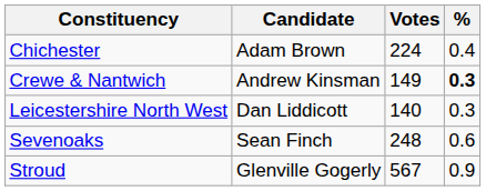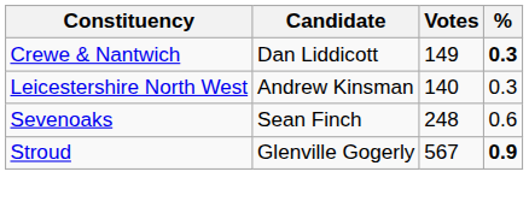- row: Chichester | Adam Brown | 224 | 0.4
Crewe & Nantwich | Candidate: Andrew Kinsman -> Dan Liddicott
Leicestershire North West | Candidate: Dan Liddicott -> Andrew Kinsman
Stroud | %: normal -> bold
